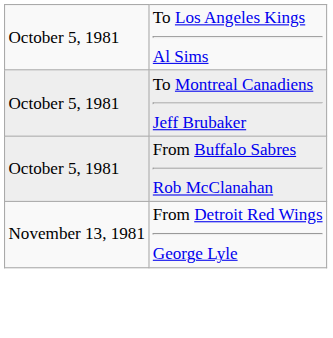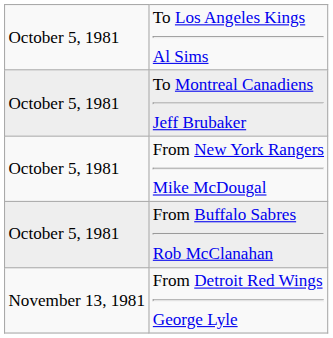+ row: October 5, 1981 | From New York Rangers Mike McDougal
